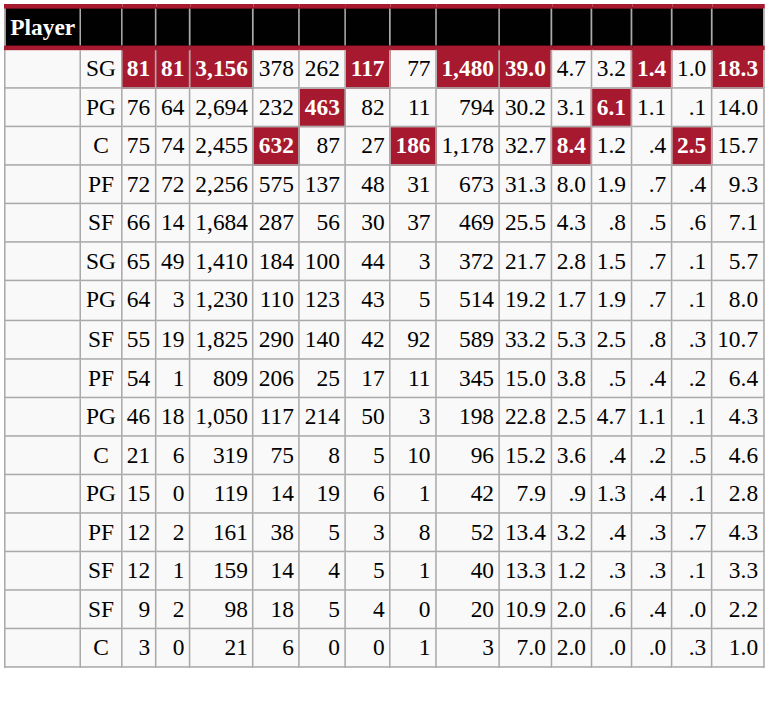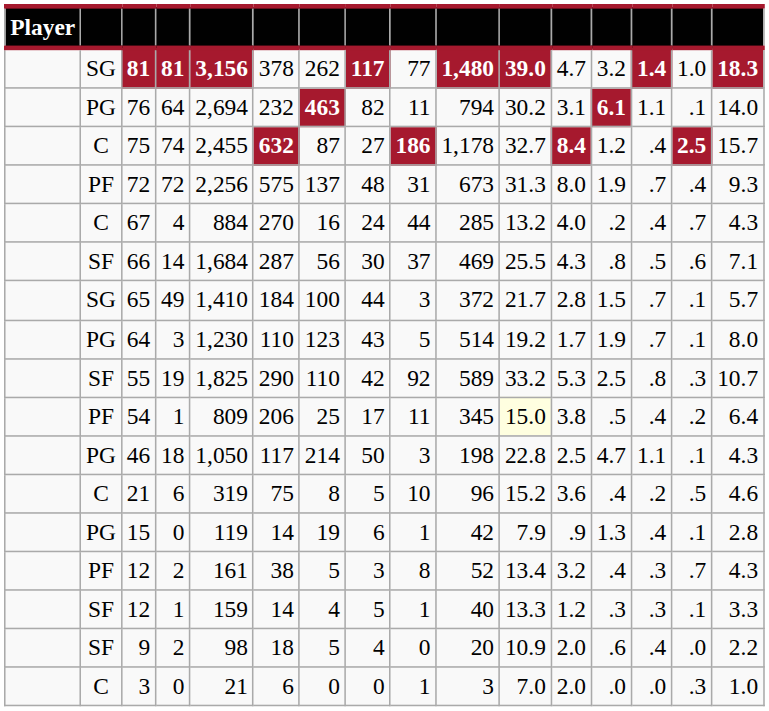+ row: C | 67 | 4 | 884 | 270 | 16 | 24 | 44 | 285 | 13.2 | 4.0 | .2 | .4 | .7 | 4.3
55 | column 7: 140 -> 110
54 | column 11: no background -> lightyellow background
